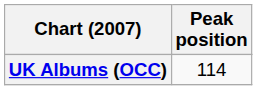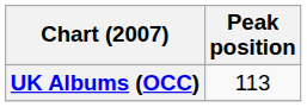UK Albums (OCC) | Peak position: 114 -> 113
